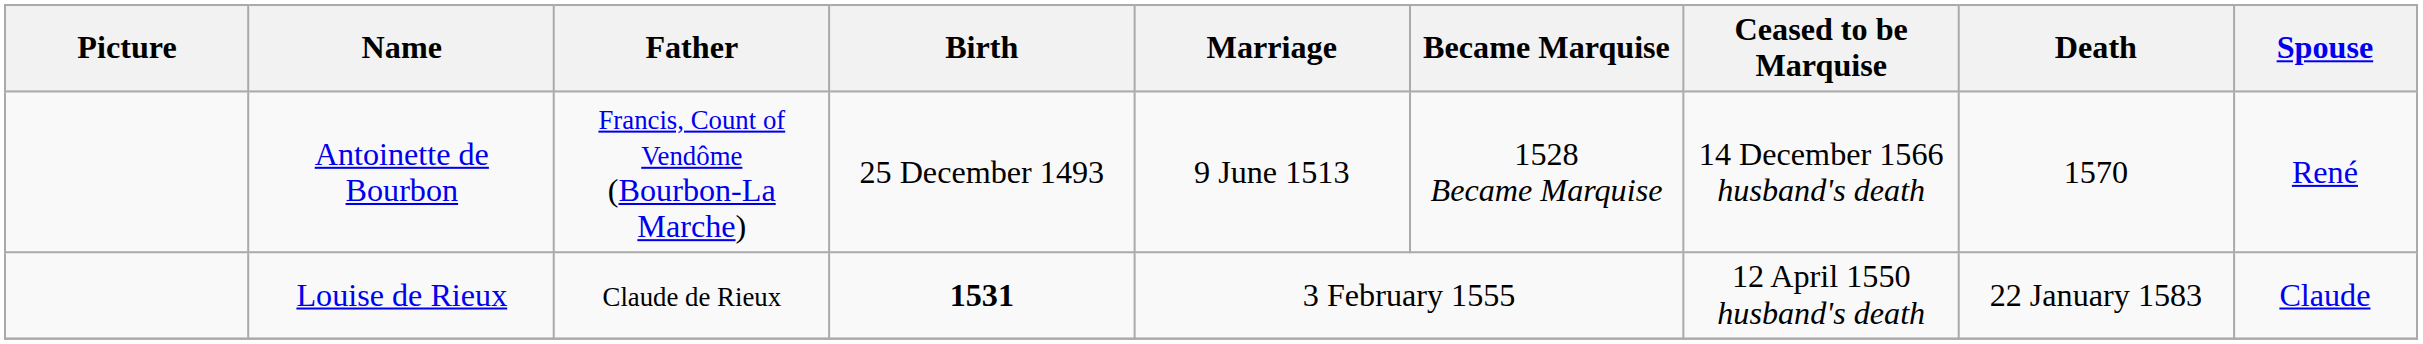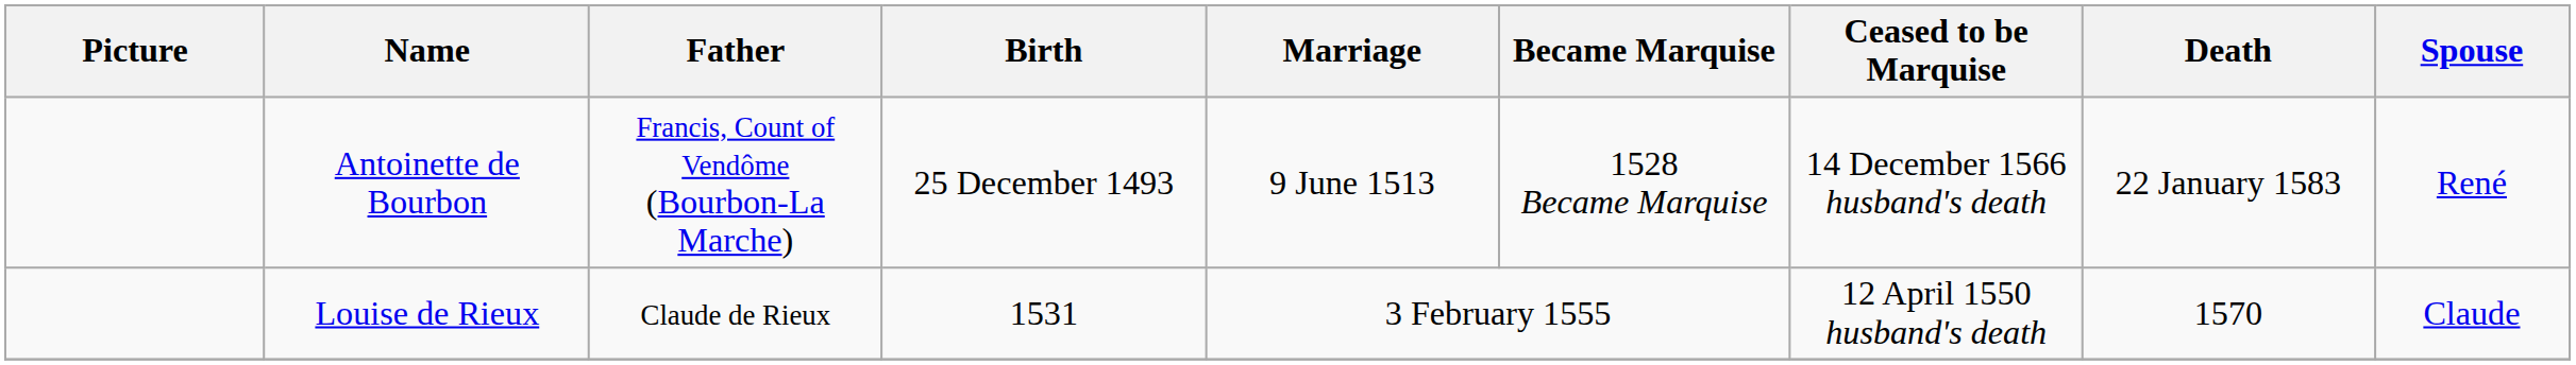Antoinette de Bourbon | Death: 1570 -> 22 January 1583
Louise de Rieux | Birth: bold -> normal
Louise de Rieux | Death: 22 January 1583 -> 1570
